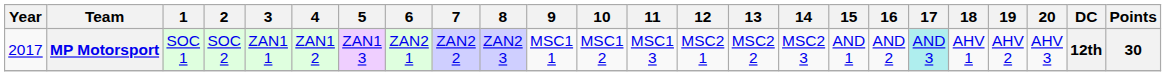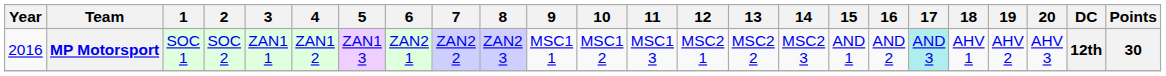MP Motorsport | Year: 2017 -> 2016
